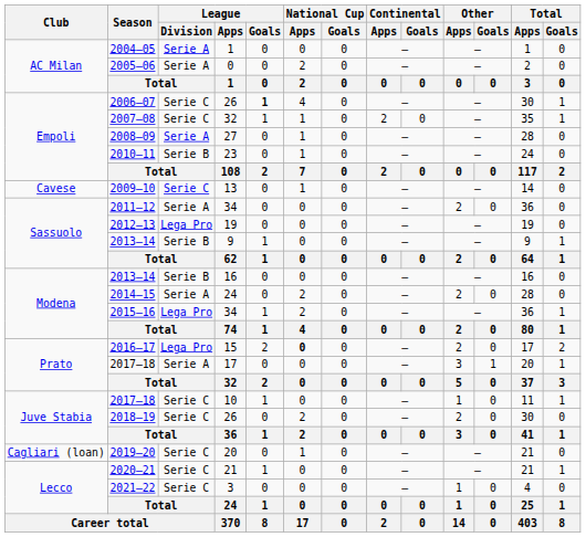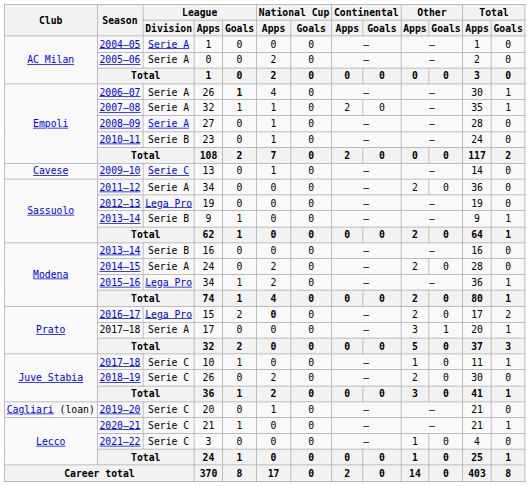2006–07 | League / Division: Serie C -> Serie A
2007–08 | League / Division: Serie C -> Serie A
